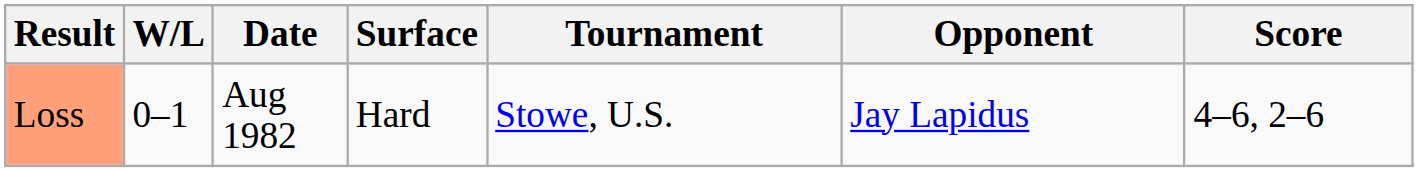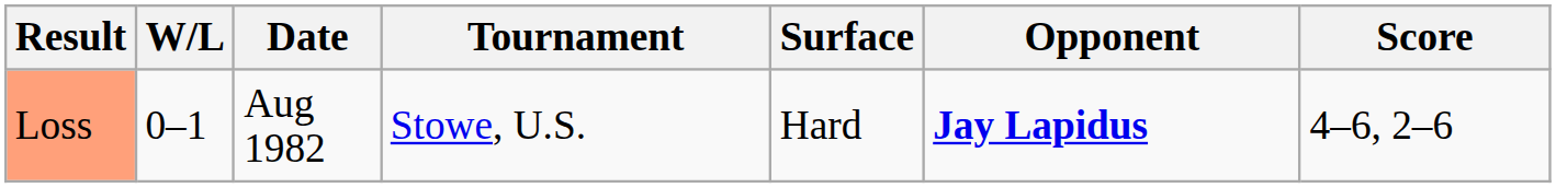columns swapped: Tournament <-> Surface
Loss | Opponent: normal -> bold
